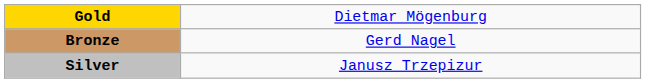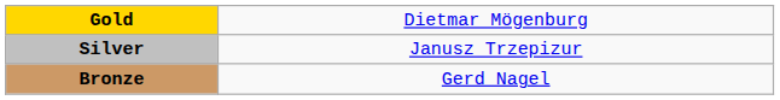rows swapped: Silver <-> Bronze
